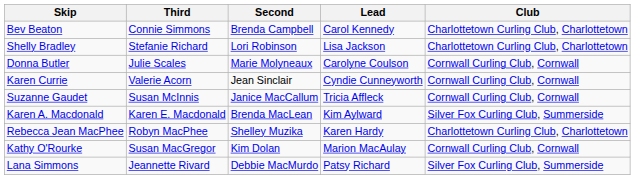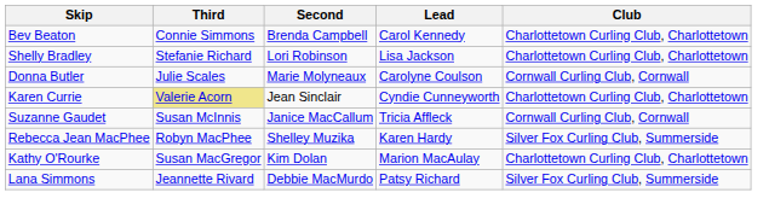Karen Currie | Third: no background -> khaki background
Karen Currie | Club: Cornwall Curling Club, Cornwall -> Charlottetown Curling Club, Charlottetown
- row: Karen A. Macdonald | Karen E. Macdonald | Brenda MacLean | Kim Aylward | Silver Fox Curling Club, Summerside
Rebecca Jean MacPhee | Club: Charlottetown Curling Club, Charlottetown -> Silver Fox Curling Club, Summerside
Kathy O'Rourke | Club: Cornwall Curling Club, Cornwall -> Charlottetown Curling Club, Charlottetown
